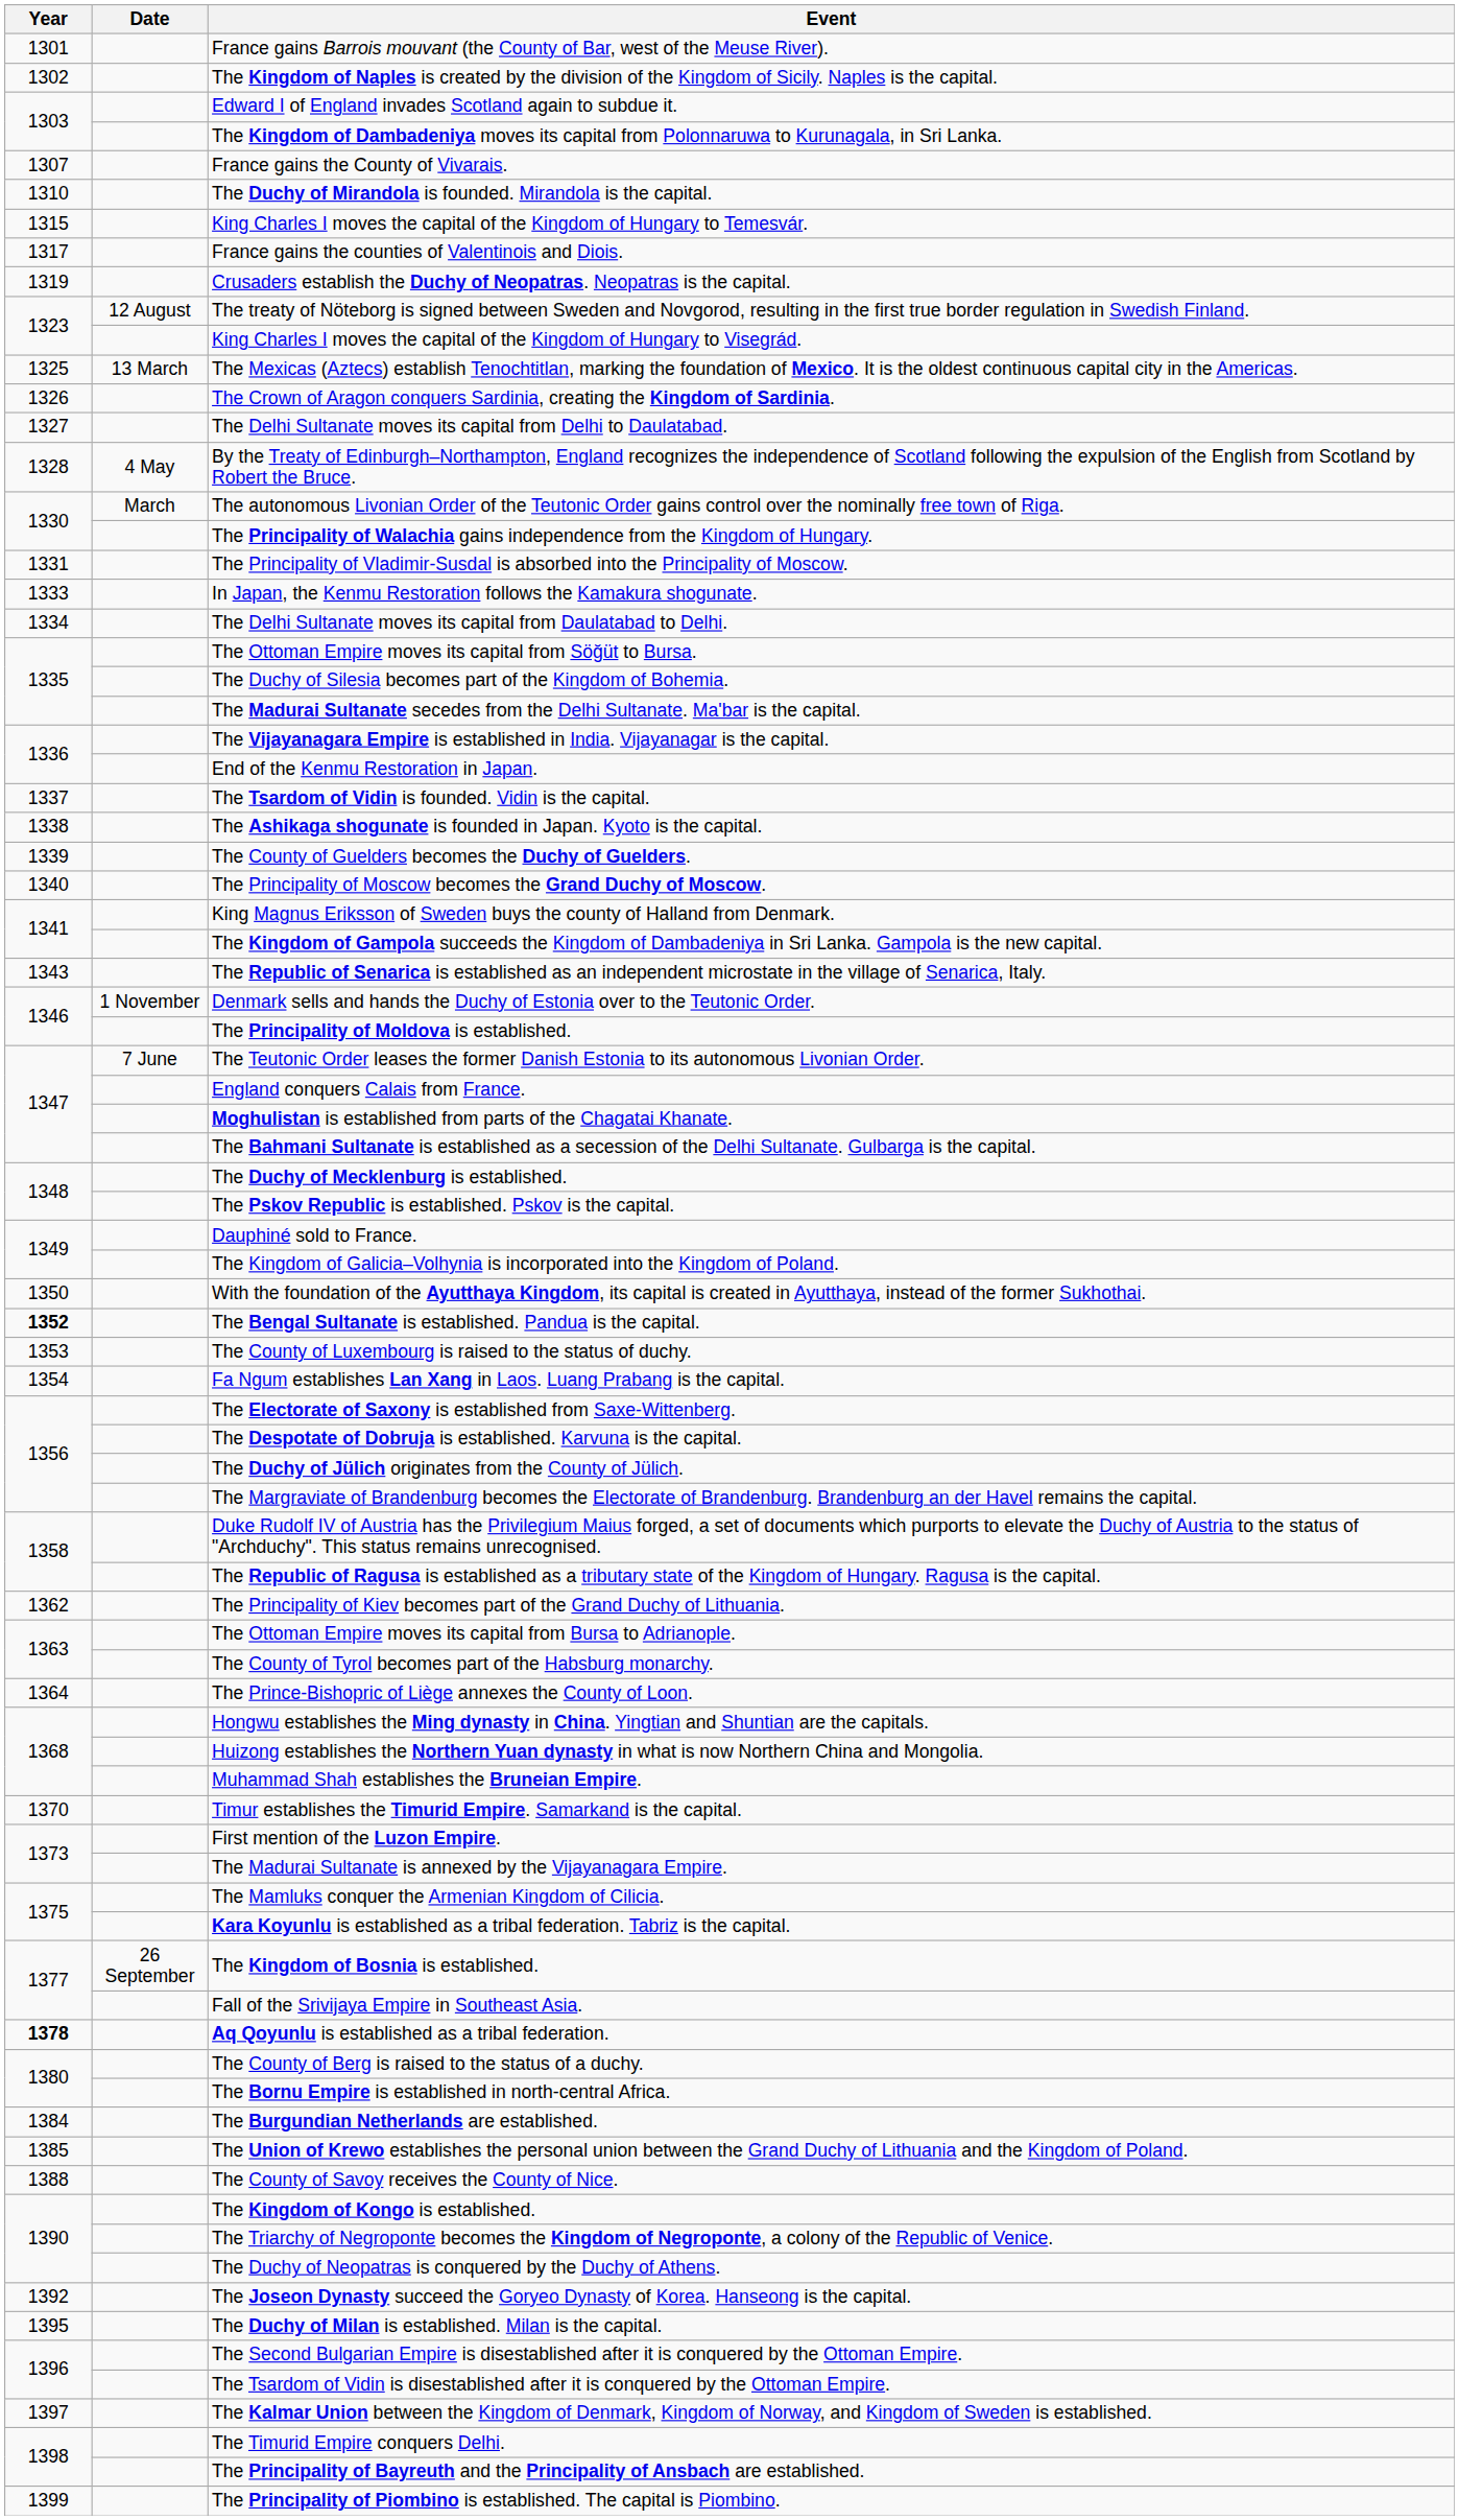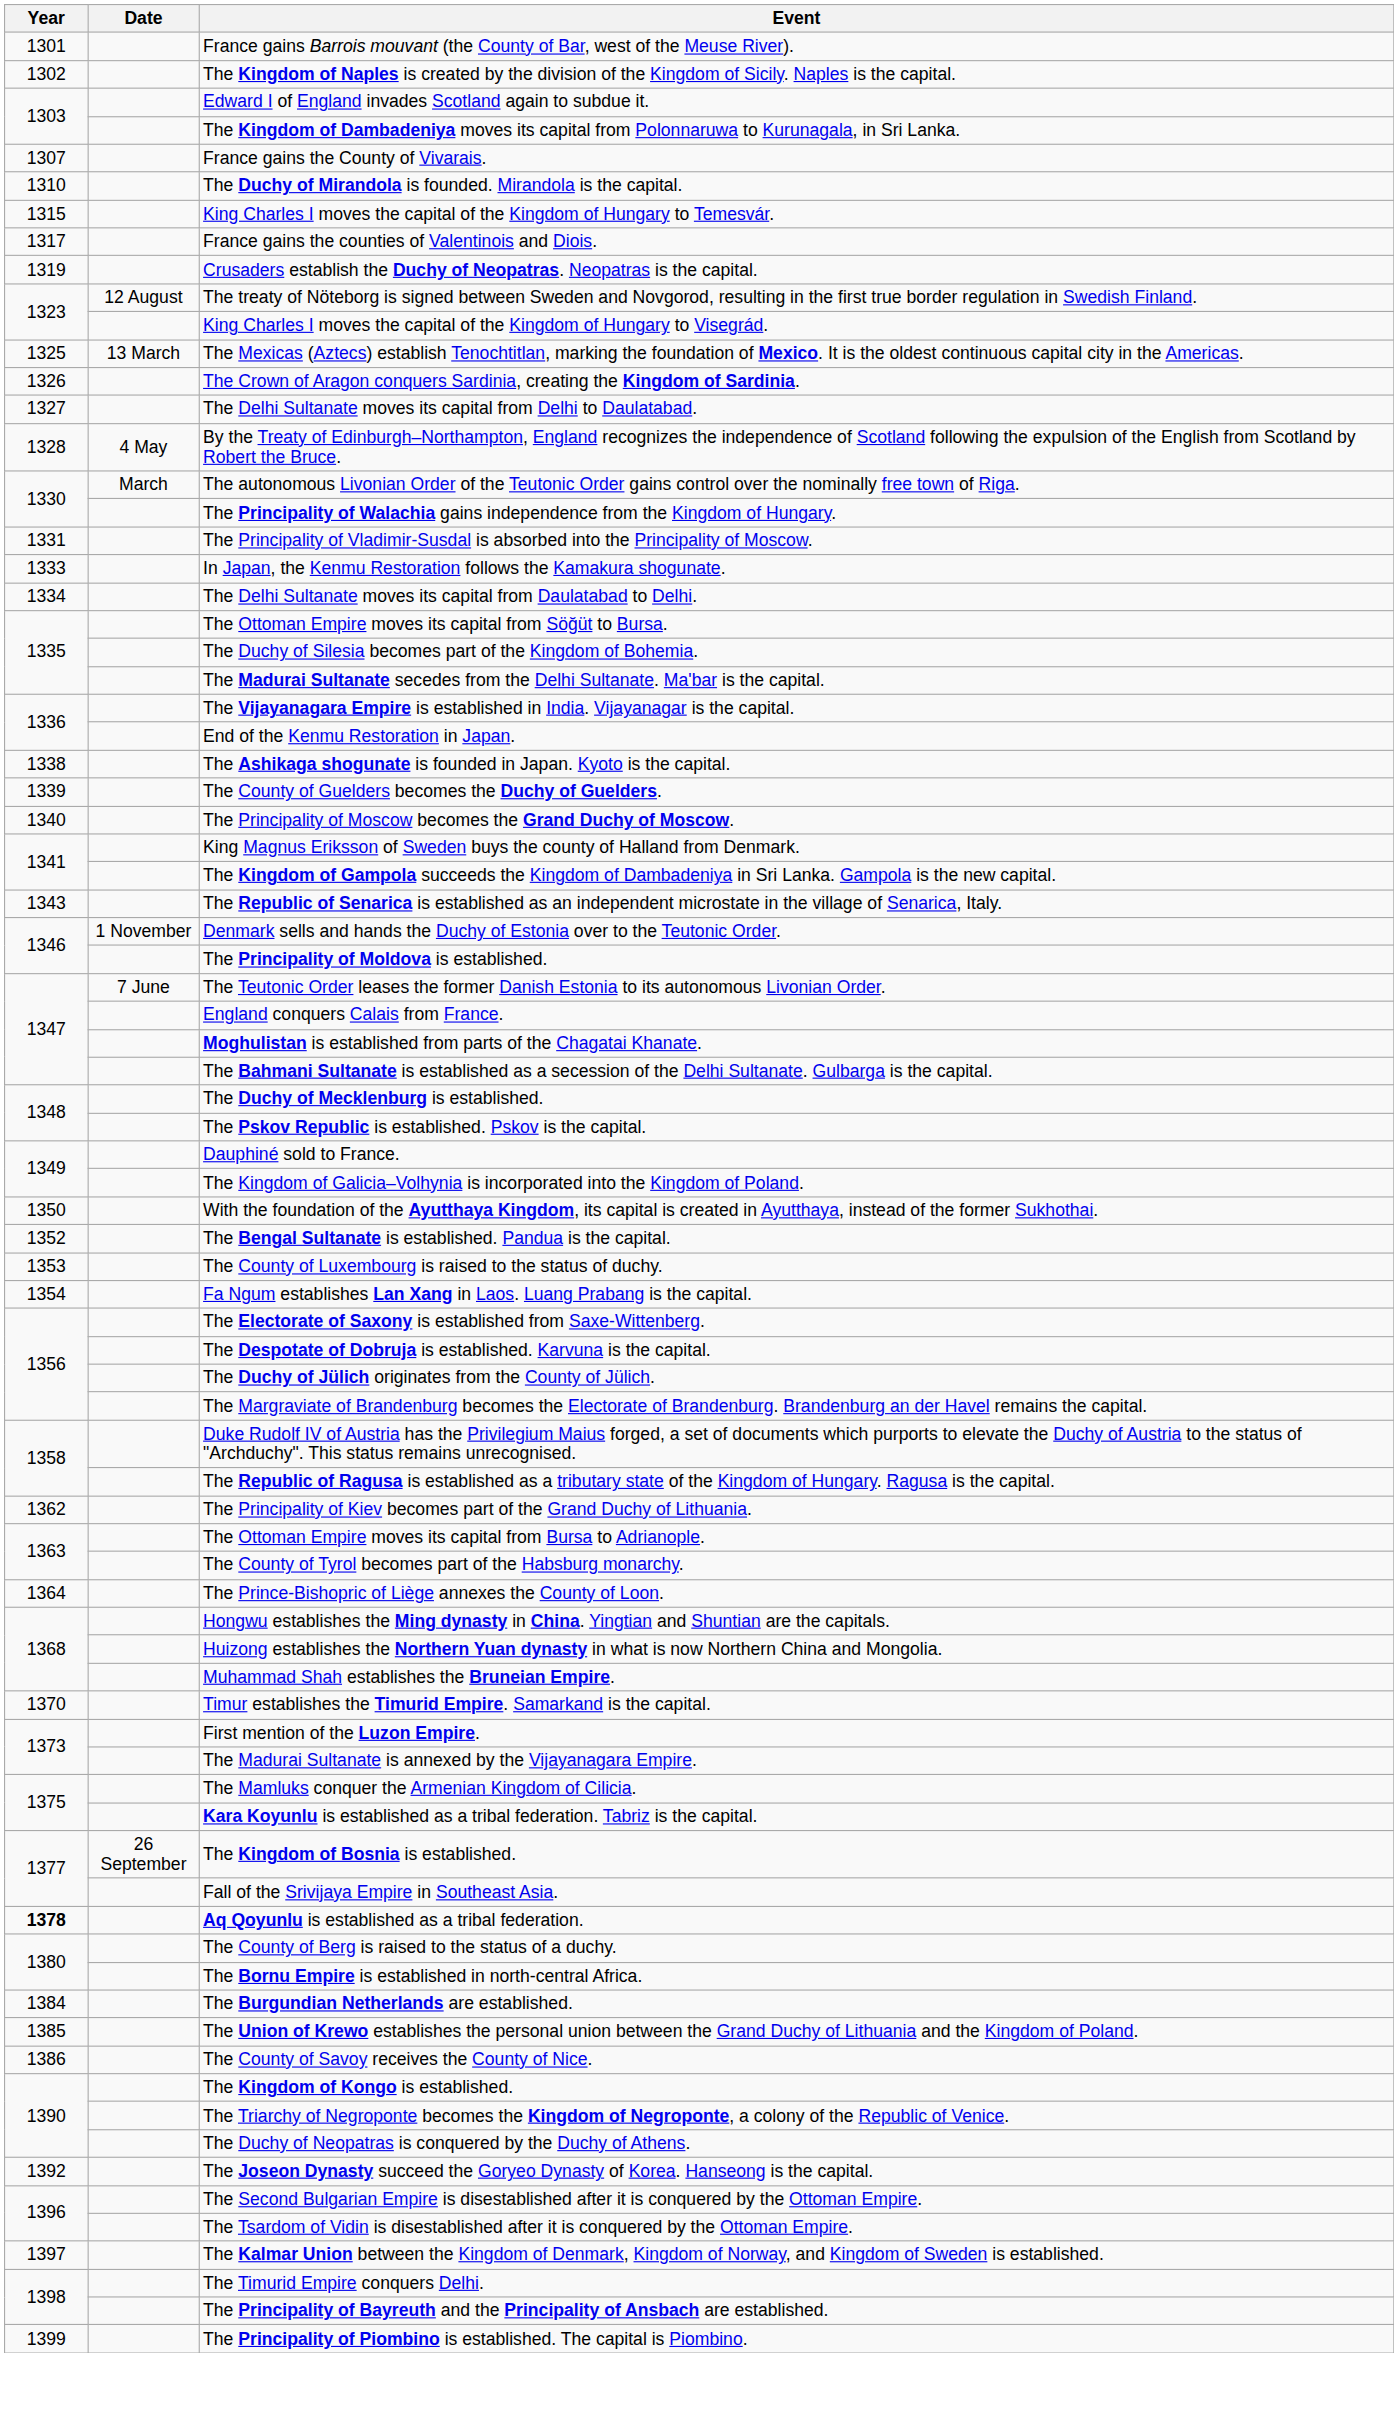- row: 1337 | The Tsardom of Vidin is founded. Vidin is the capital.
The Bengal Sultanate is established. Pandua is the capital. | Year: bold -> normal
The County of Savoy receives the County of Nice. | Year: 1388 -> 1386
- row: 1395 | The Duchy of Milan is established. Milan is the capital.
